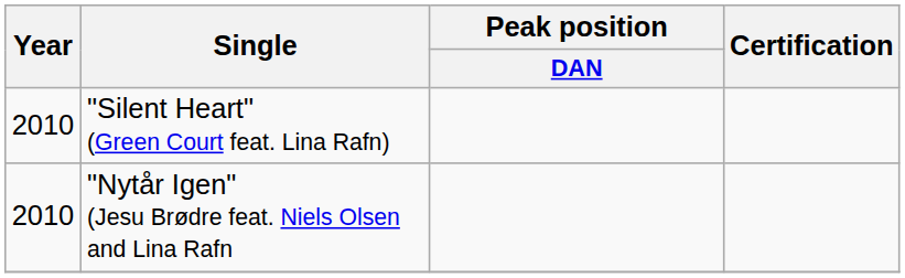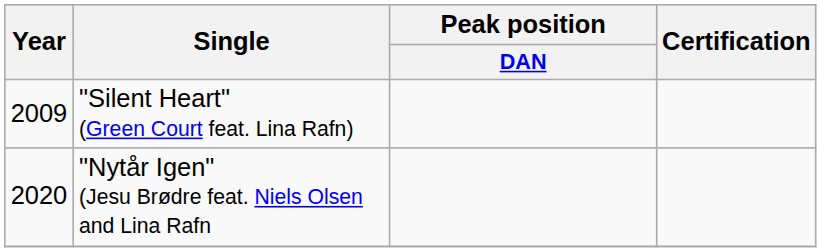"Silent Heart" (Green Court feat. Lina Rafn) | Year: 2010 -> 2009
"Nytår Igen" (Jesu Brødre feat. Niels Olsen and Lina Rafn | Year: 2010 -> 2020
